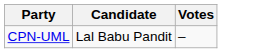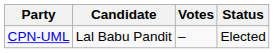+ column: Status | Elected
